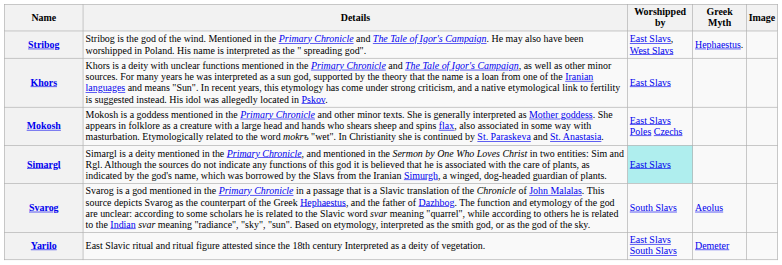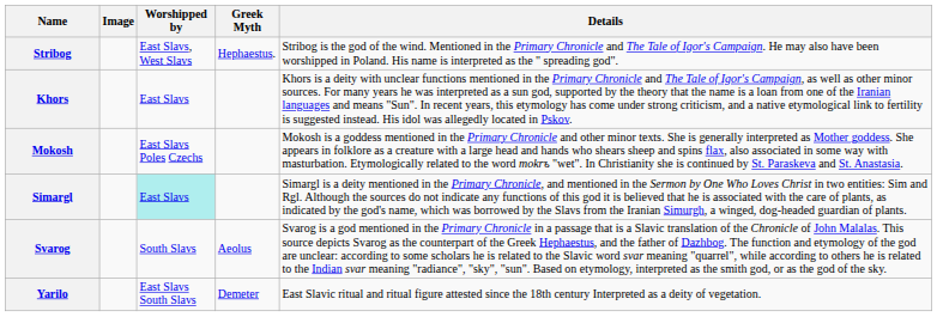columns swapped: Image <-> Details
